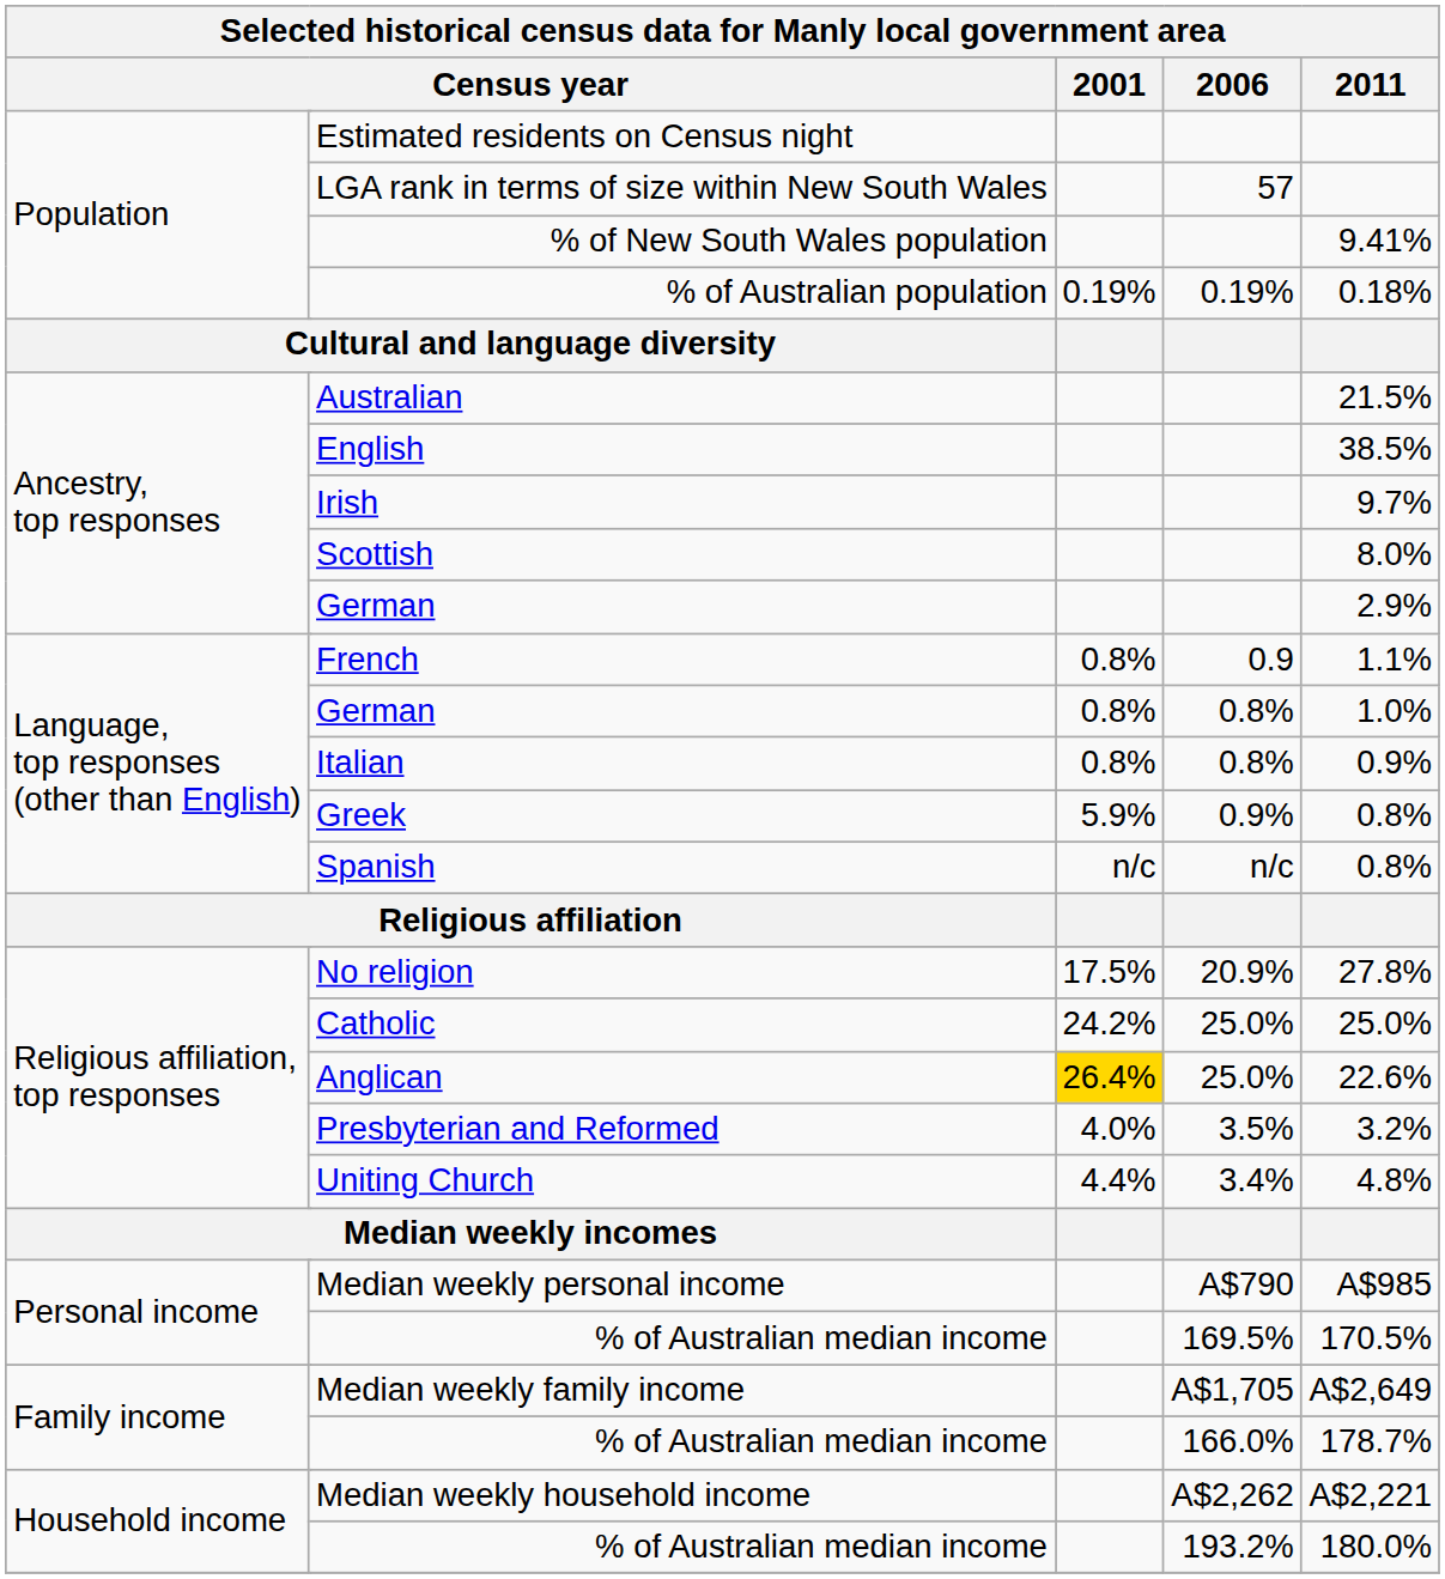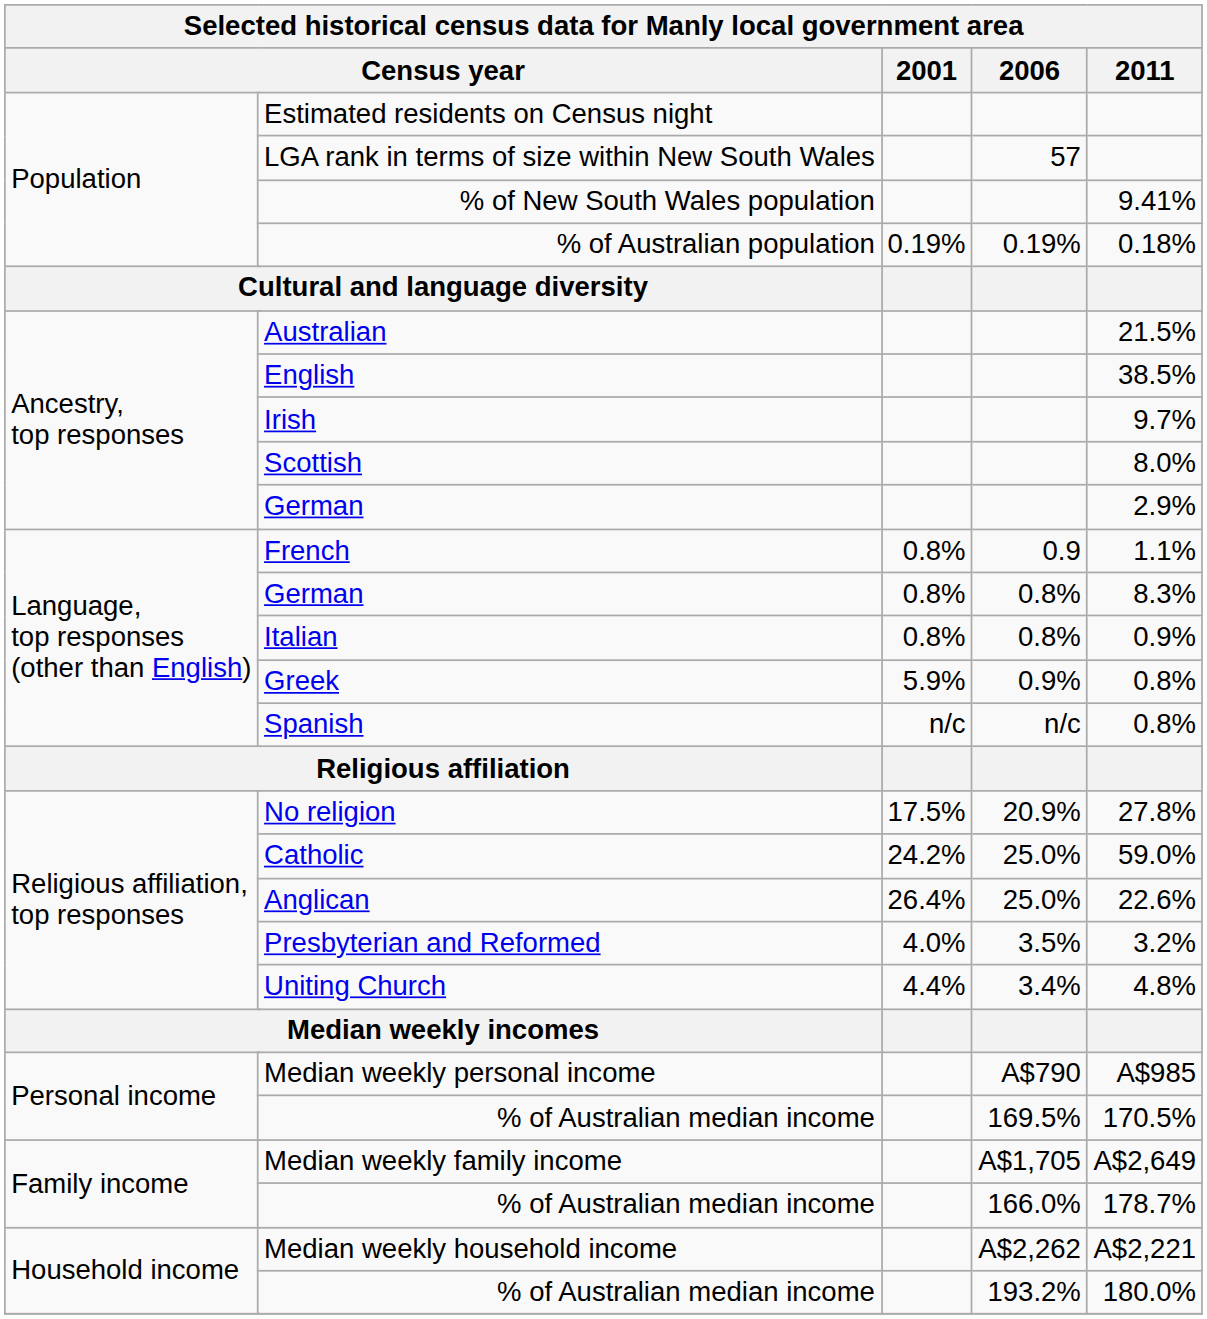Language, top responses (other than English) / German | 2011: 1.0% -> 8.3%
Catholic | 2011: 25.0% -> 59.0%
Anglican | 2001: gold background -> no background
